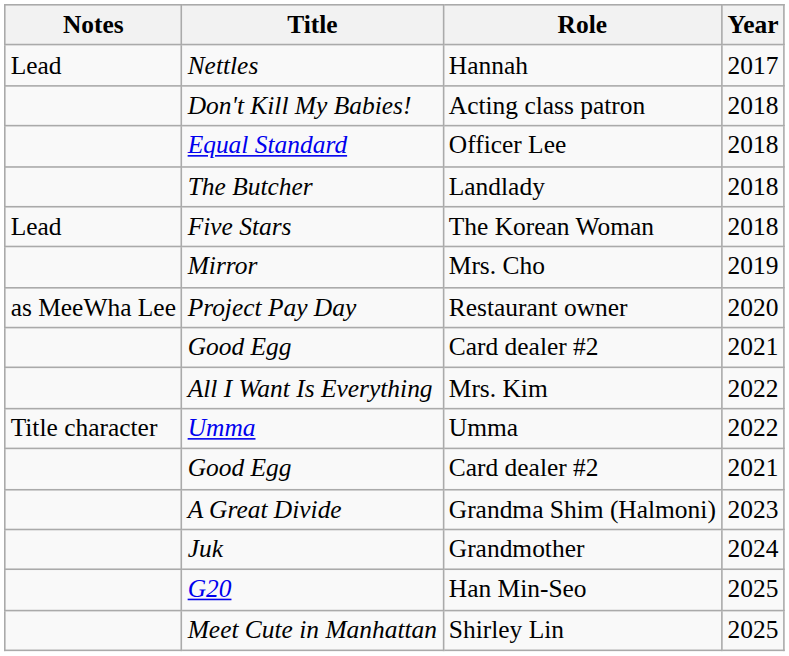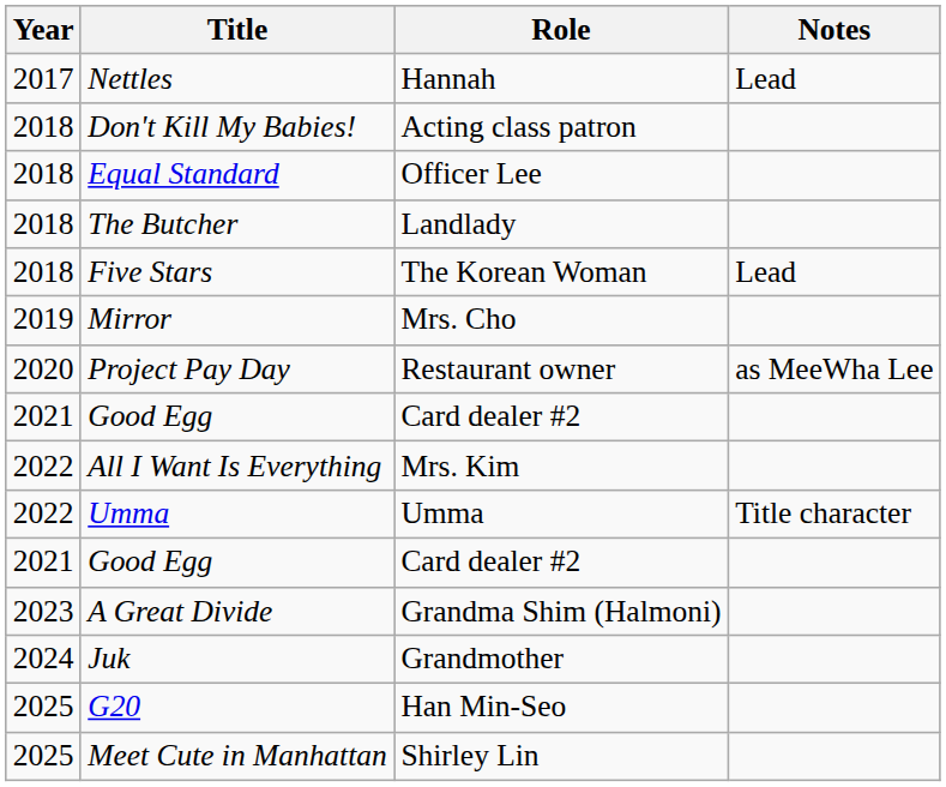columns swapped: Year <-> Notes
